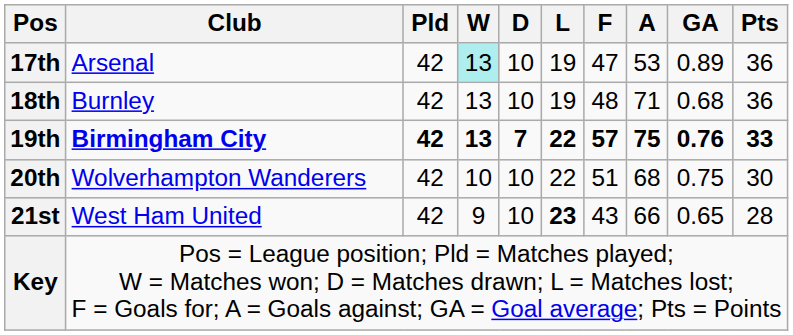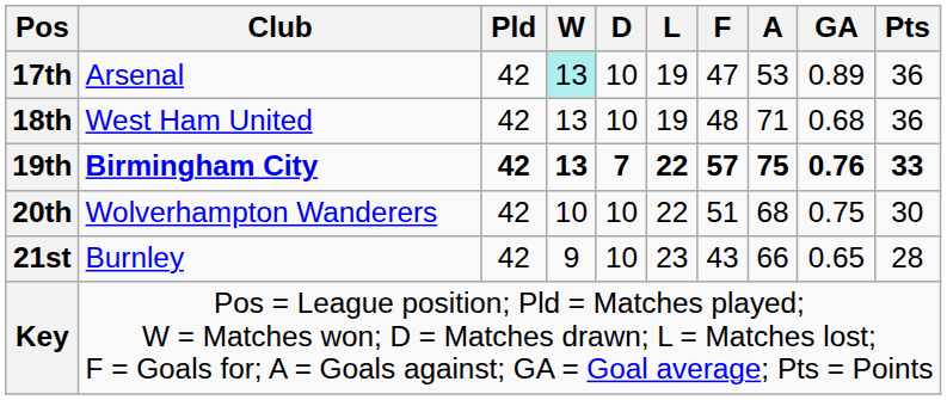18th | Club: Burnley -> West Ham United
21st | Club: West Ham United -> Burnley
21st | L: bold -> normal
